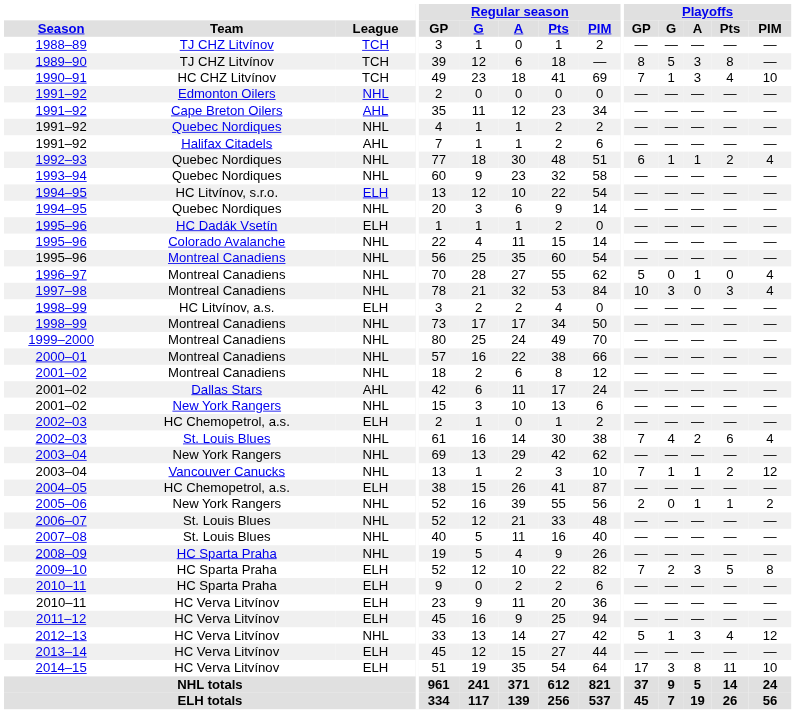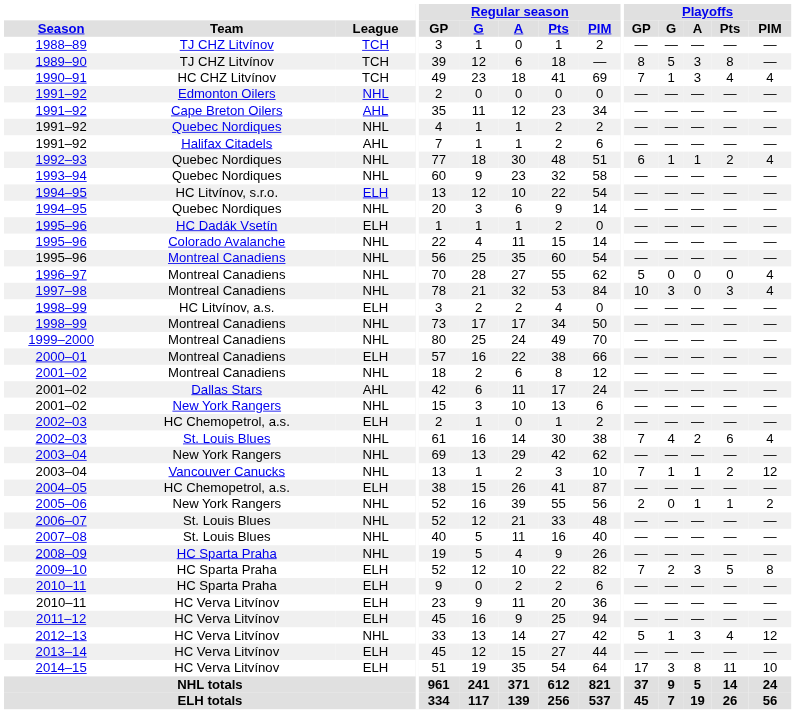1990–91 | Playoffs / PIM: 10 -> 4
1996–97 | Playoffs / A: 1 -> 0
2000–01 | League: NHL -> ELH
